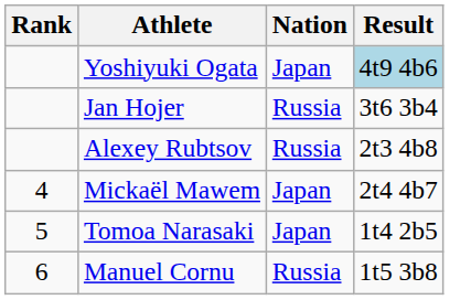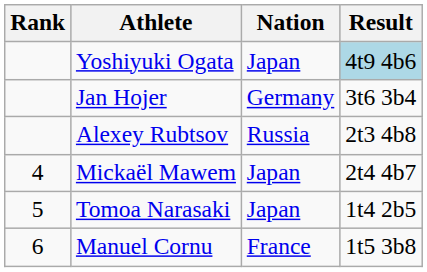Jan Hojer | Nation: Russia -> Germany
Manuel Cornu | Nation: Russia -> France
